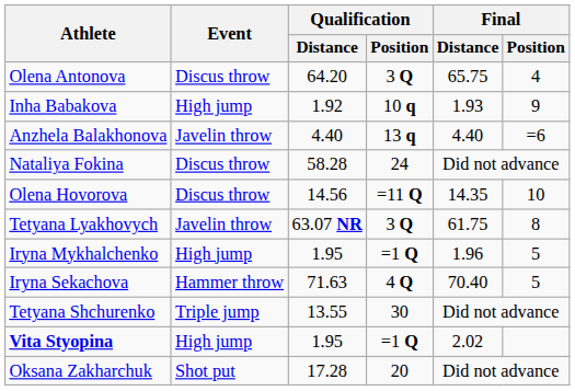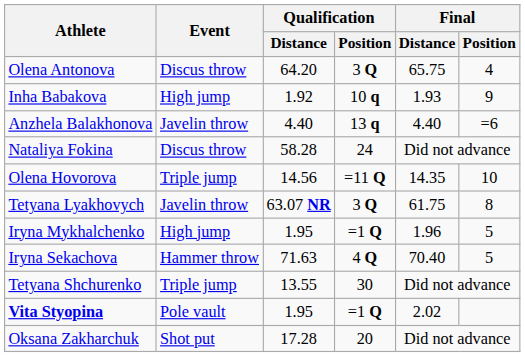Olena Hovorova | Event: Discus throw -> Triple jump
Vita Styopina | Event: High jump -> Pole vault
